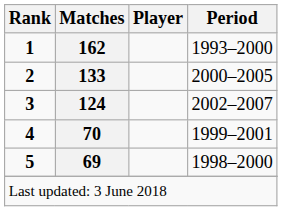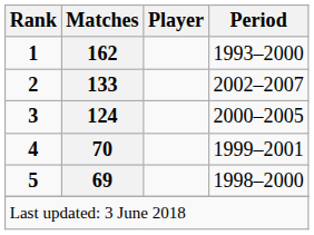2 | Period: 2000–2005 -> 2002–2007
3 | Period: 2002–2007 -> 2000–2005
